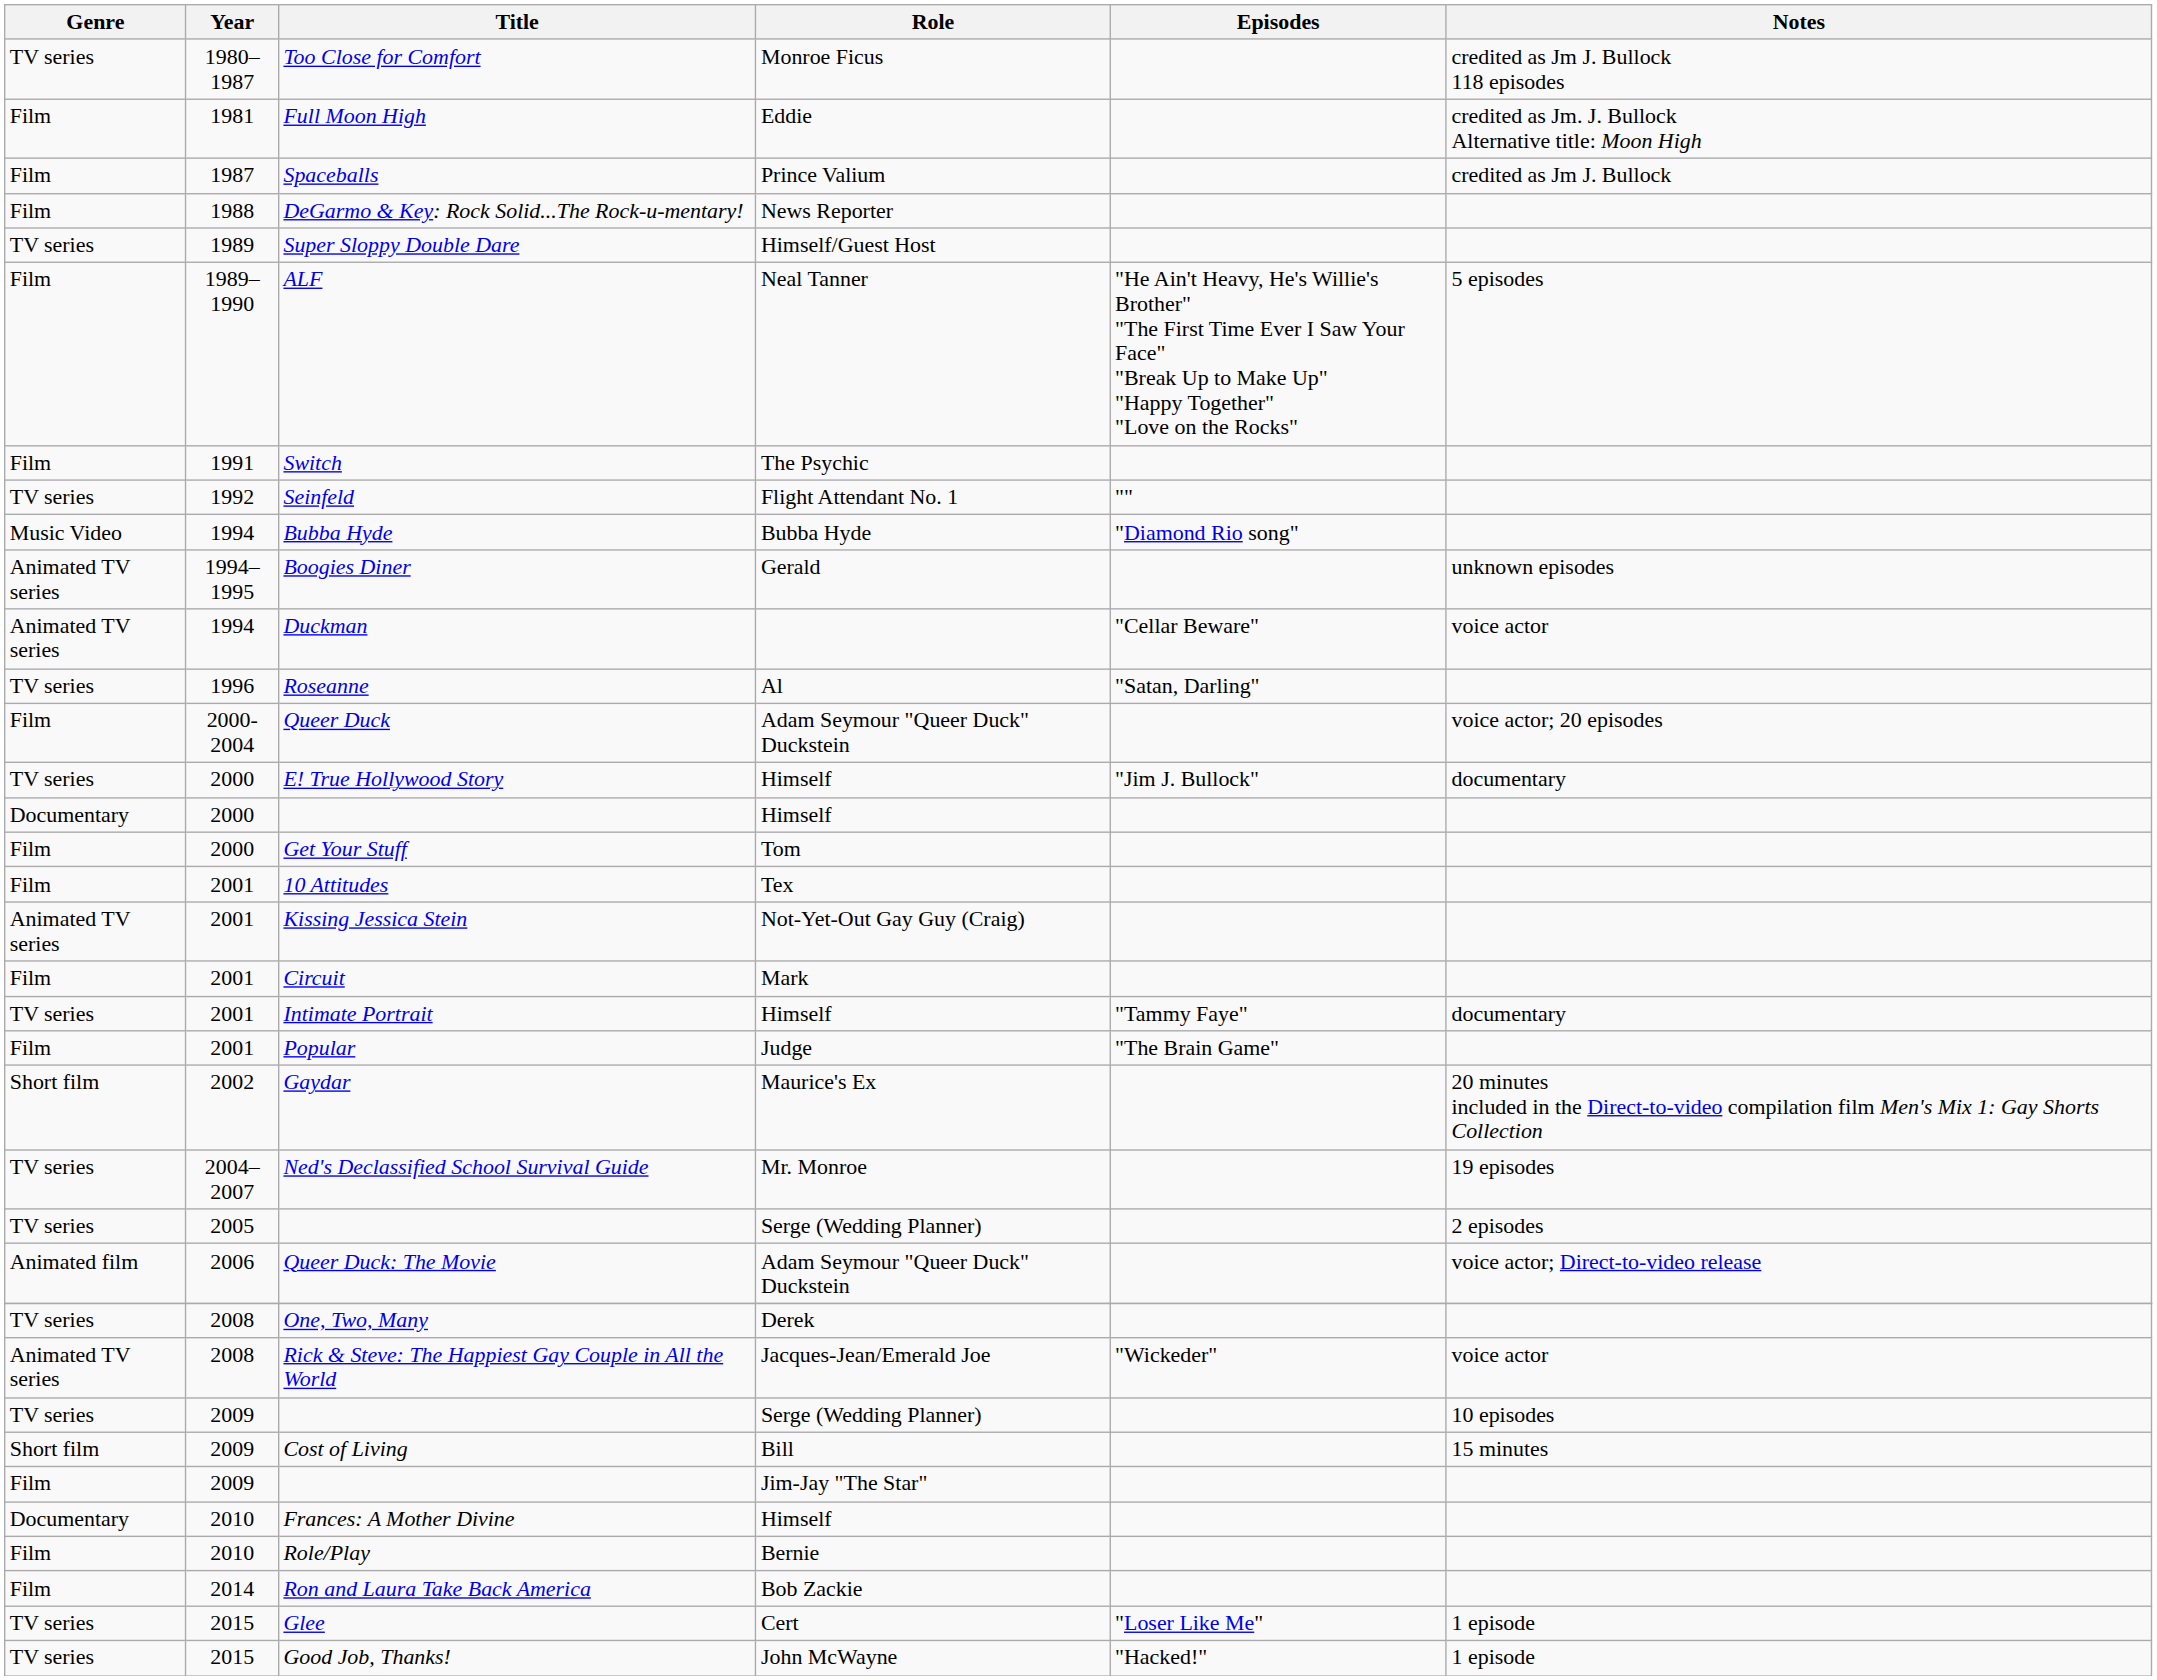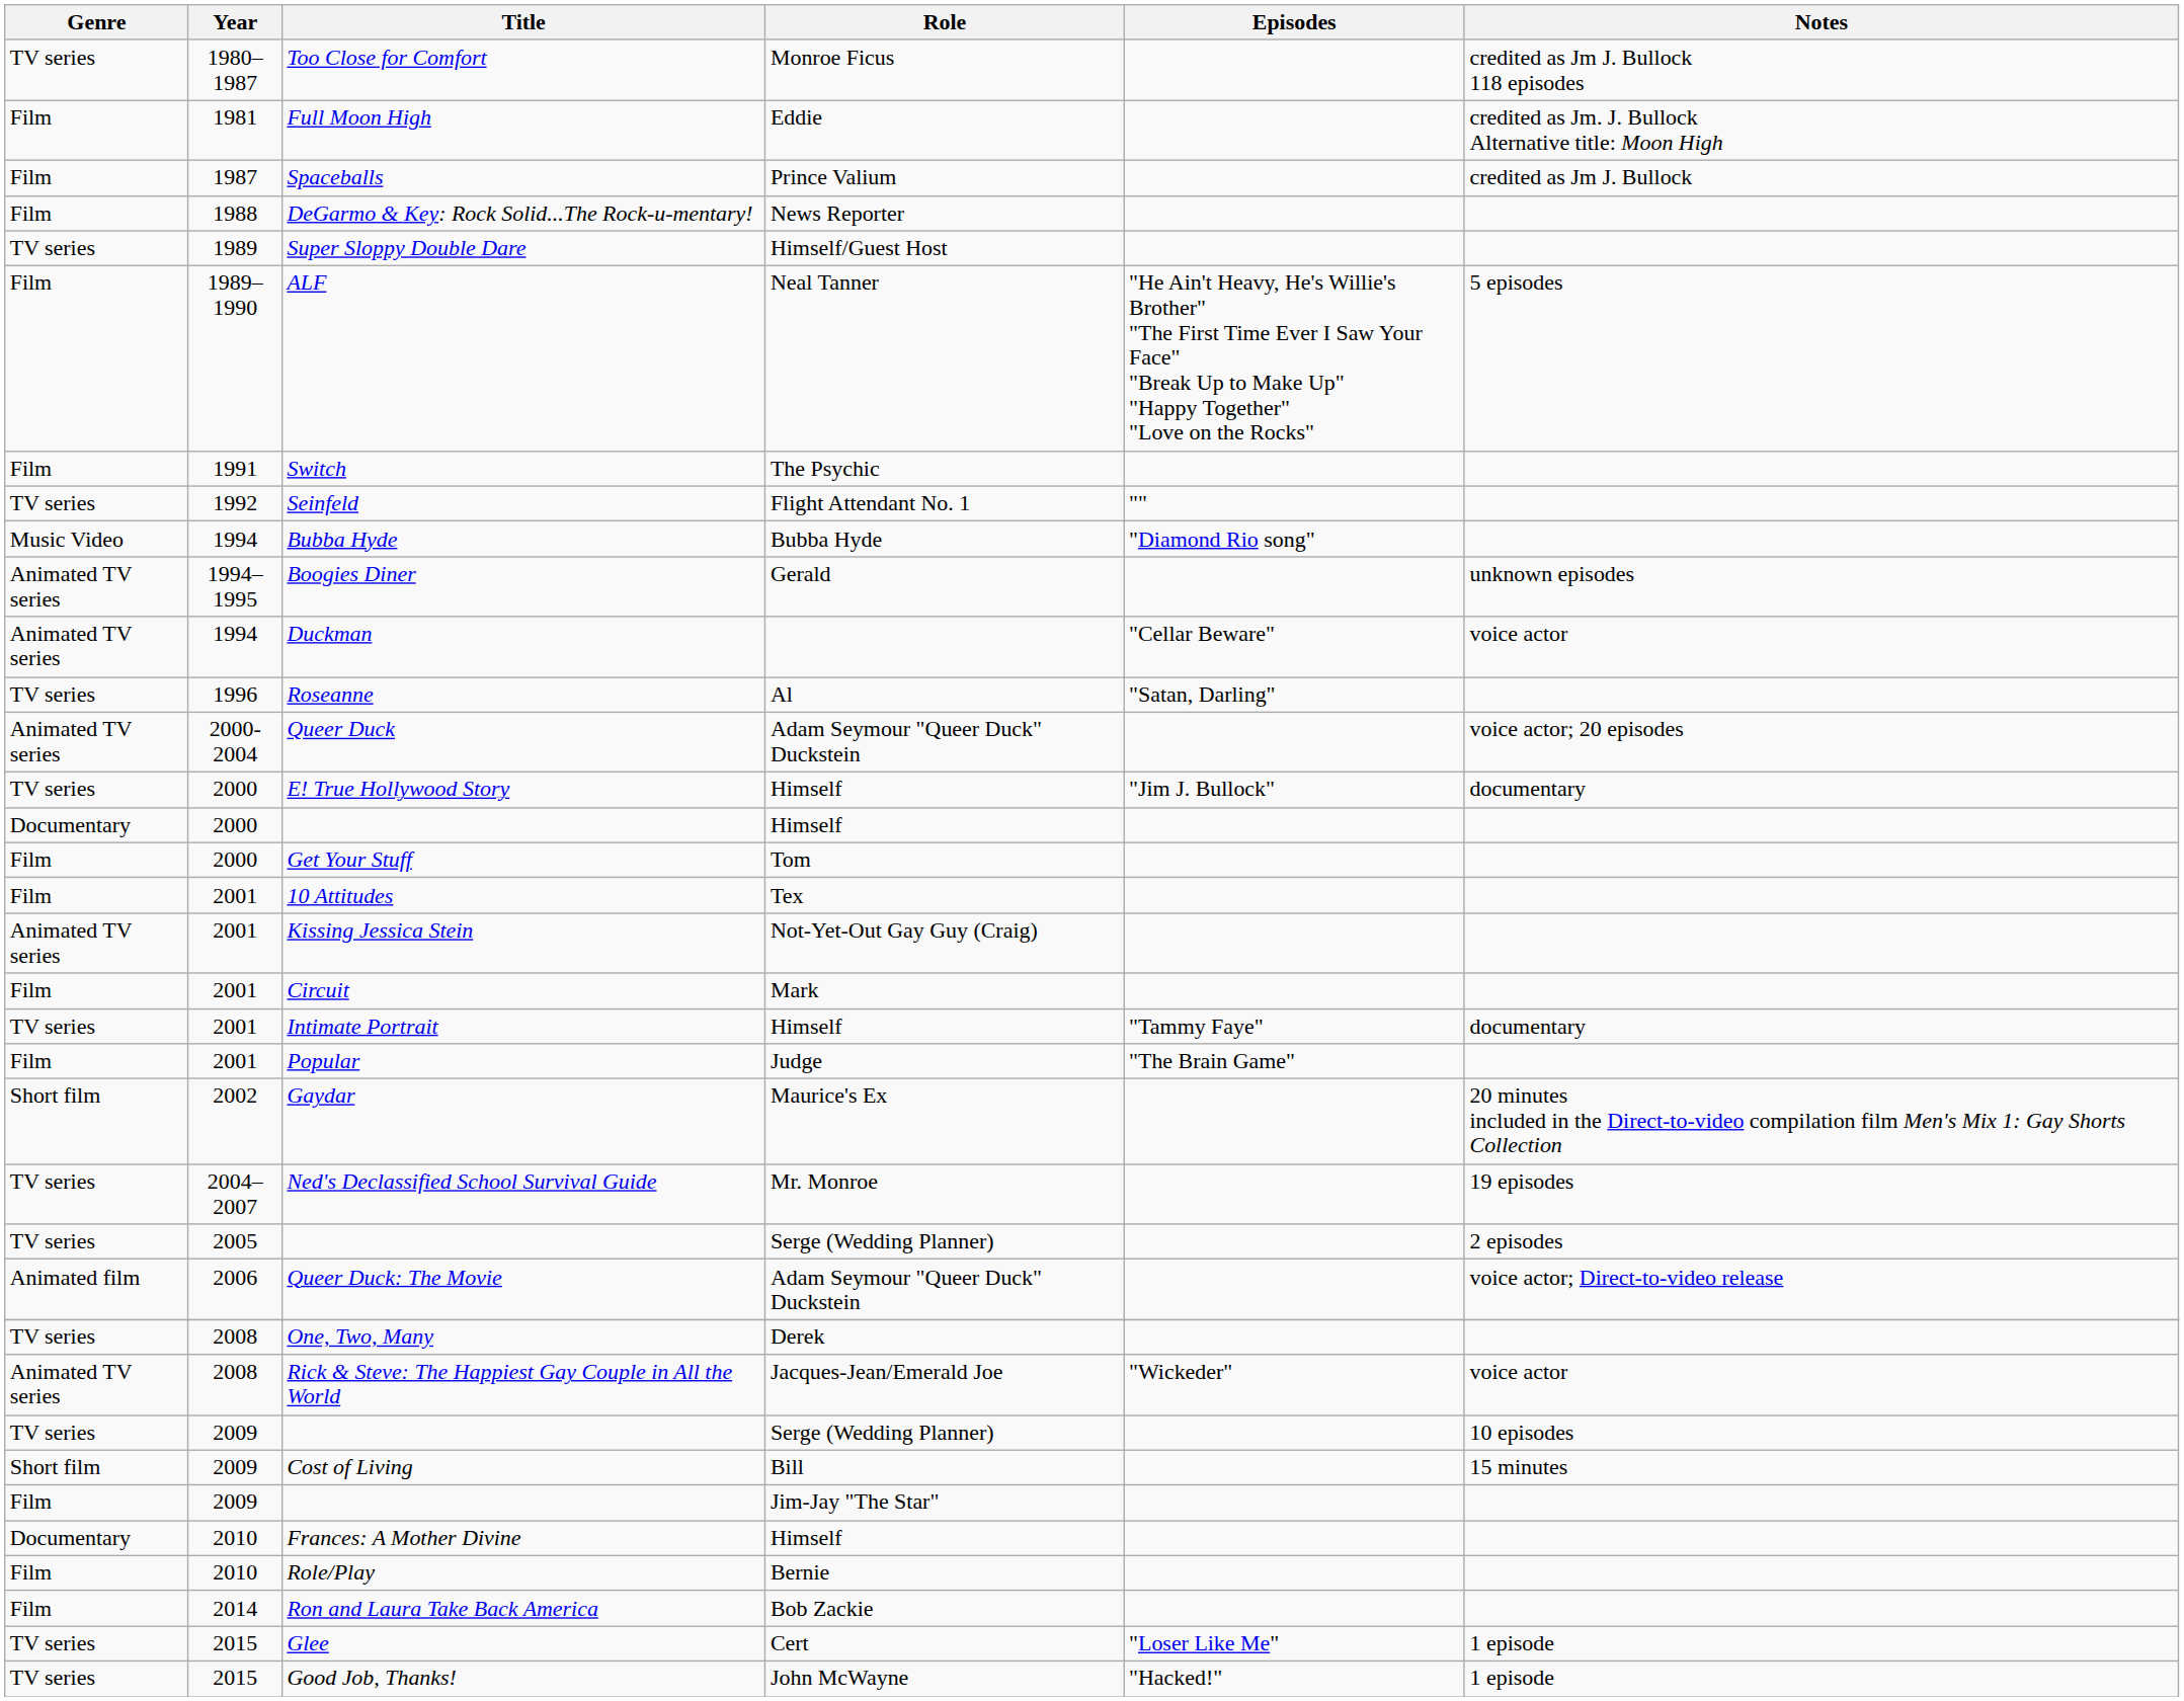Queer Duck | Genre: Film -> Animated TV series
